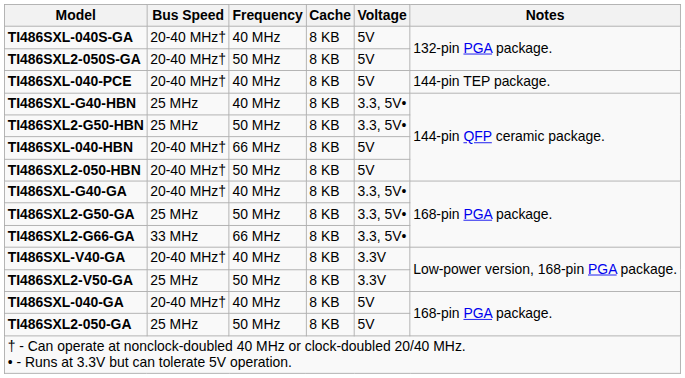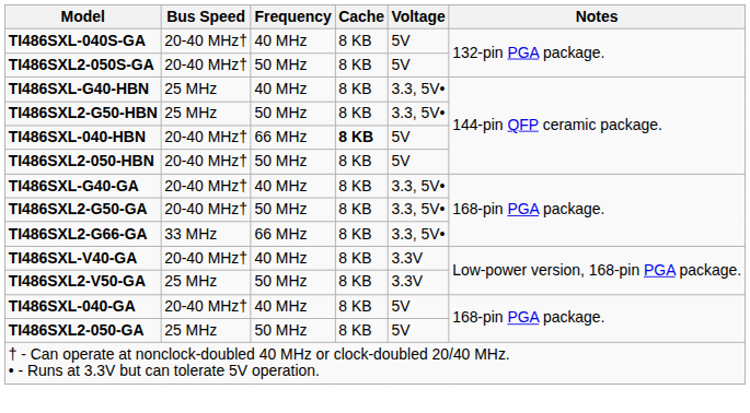- row: TI486SXL-040-PCE | 20-40 MHz† | 40 MHz | 8 KB | 5V | 144-pin TEP package.
TI486SXL-040-HBN | Cache: normal -> bold
TI486SXL2-G50-GA | Bus Speed: 25 MHz -> 20-40 MHz†
